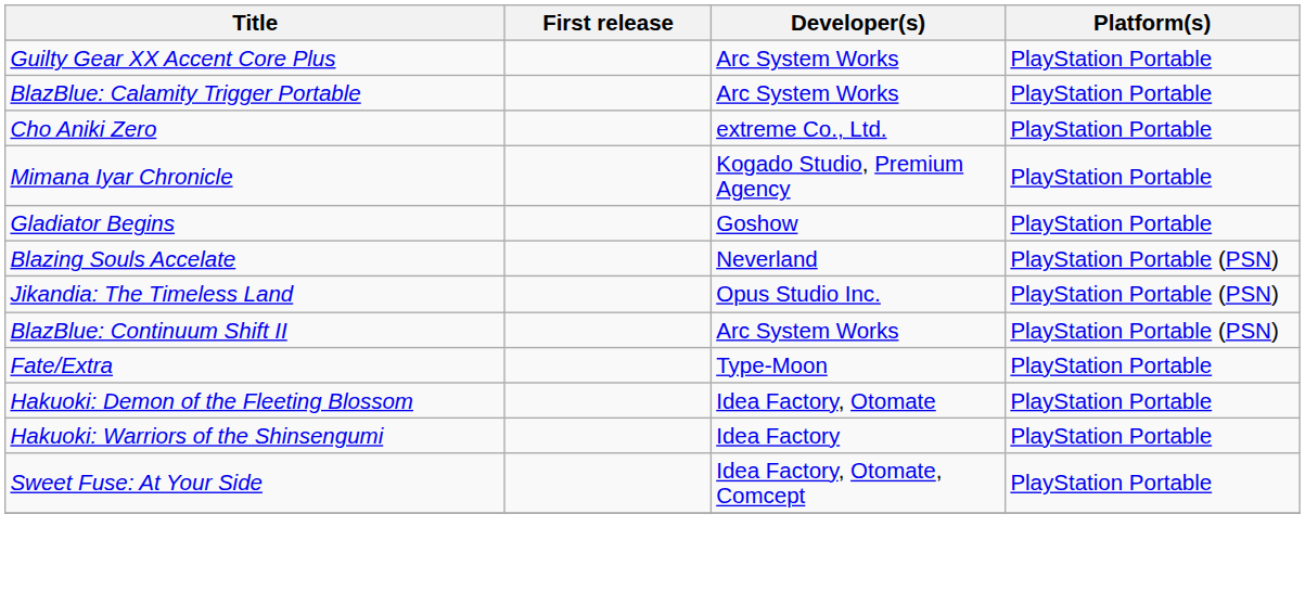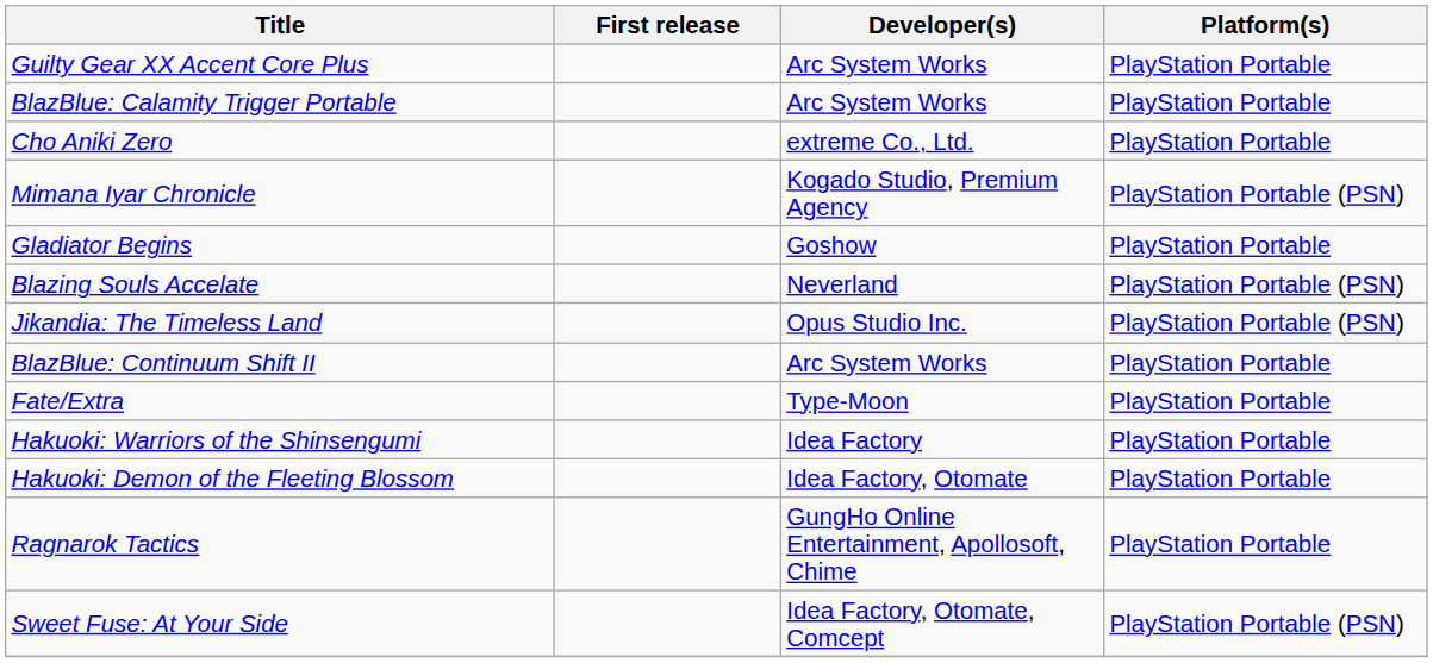Mimana Iyar Chronicle | Platform(s): PlayStation Portable -> PlayStation Portable (PSN)
BlazBlue: Continuum Shift II | Platform(s): PlayStation Portable (PSN) -> PlayStation Portable
rows swapped: Hakuoki: Demon of the Fleeting Blossom <-> Hakuoki: Warriors of the Shinsengumi
+ row: Ragnarok Tactics | GungHo Online Entertainment, Apollosoft, Chime | PlayStation Portable
Sweet Fuse: At Your Side | Platform(s): PlayStation Portable -> PlayStation Portable (PSN)
